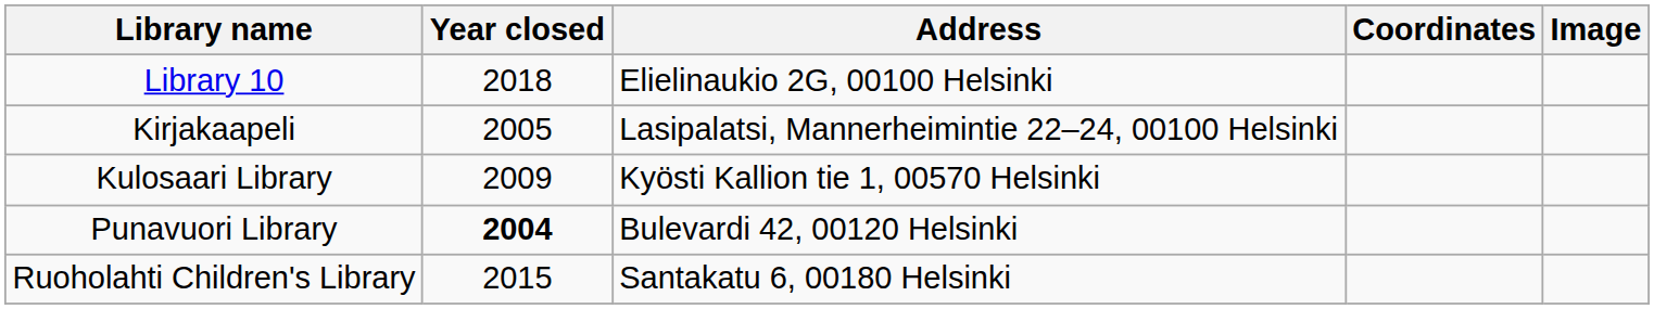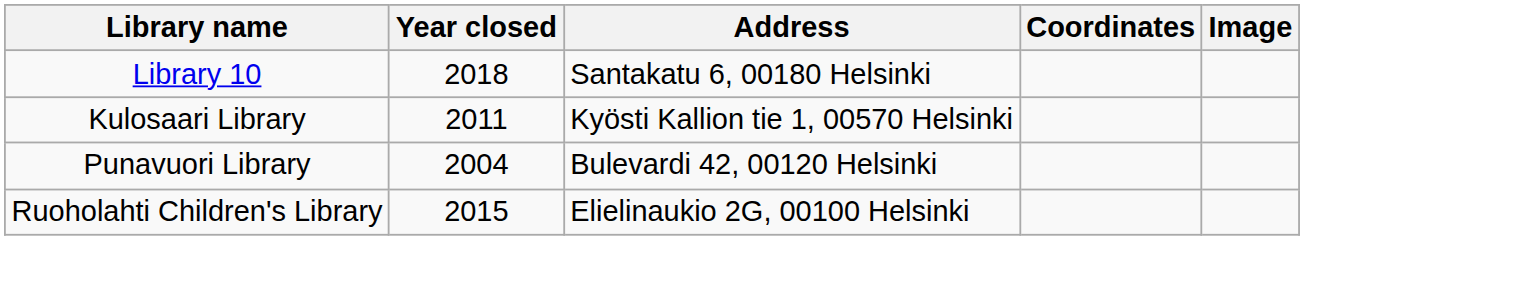Library 10 | Address: Elielinaukio 2G, 00100 Helsinki -> Santakatu 6, 00180 Helsinki
- row: Kirjakaapeli | 2005 | Lasipalatsi, Mannerheimintie 22–24, 00100 Helsinki
Kulosaari Library | Year closed: 2009 -> 2011
Punavuori Library | Year closed: bold -> normal
Ruoholahti Children's Library | Address: Santakatu 6, 00180 Helsinki -> Elielinaukio 2G, 00100 Helsinki
